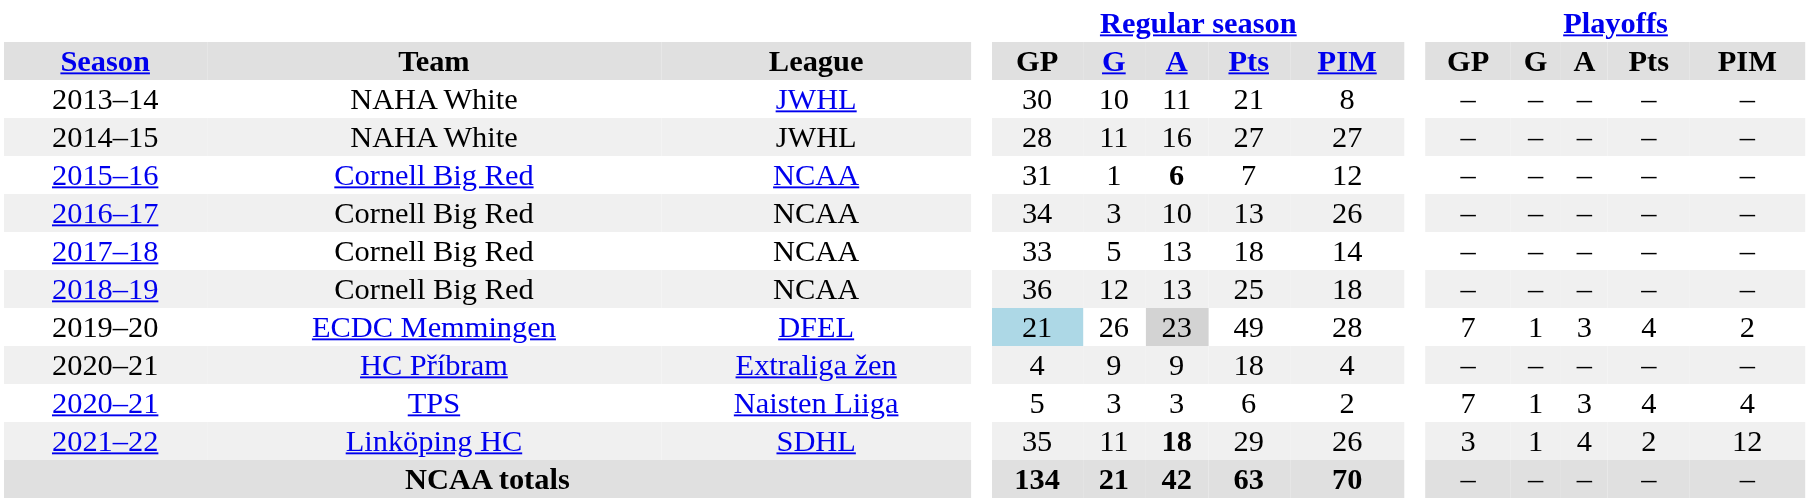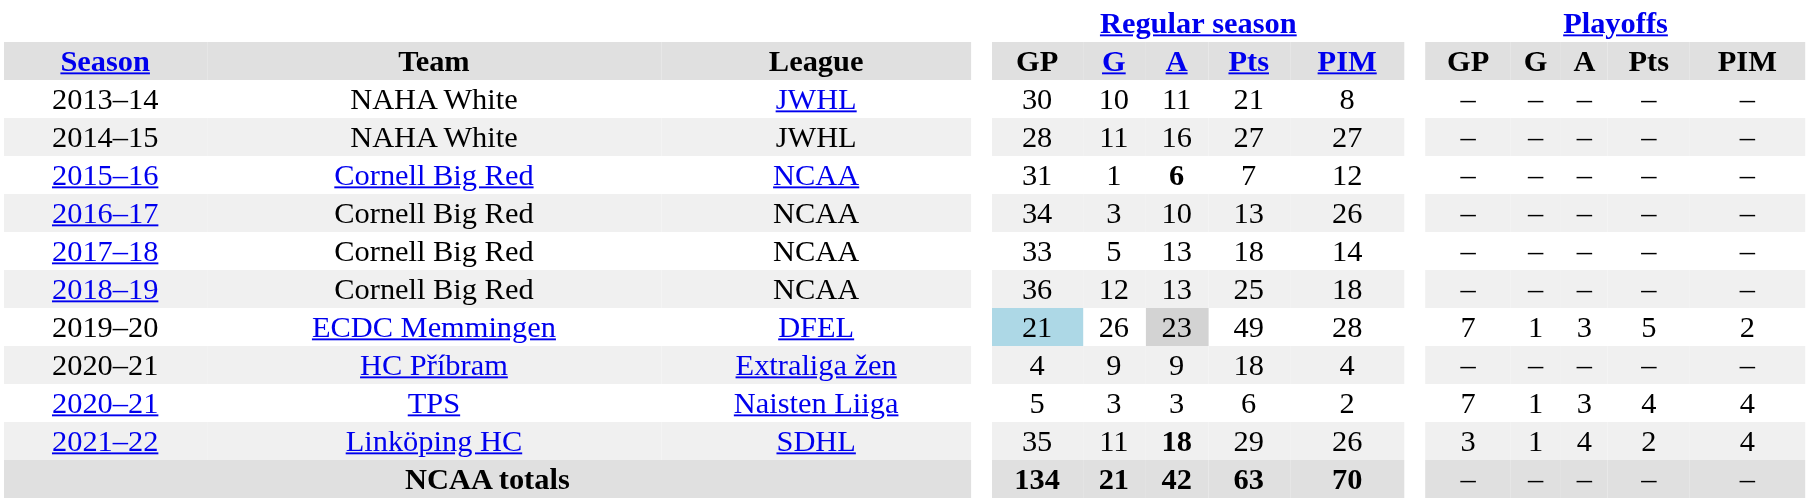2019–20 | Playoffs / Pts: 4 -> 5
2021–22 | Playoffs / PIM: 12 -> 4
